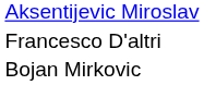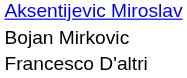rows swapped: Bojan Mirkovic <-> Francesco D'altri
